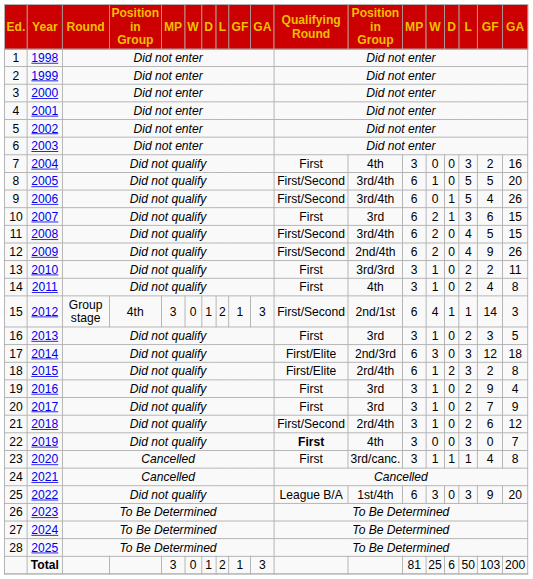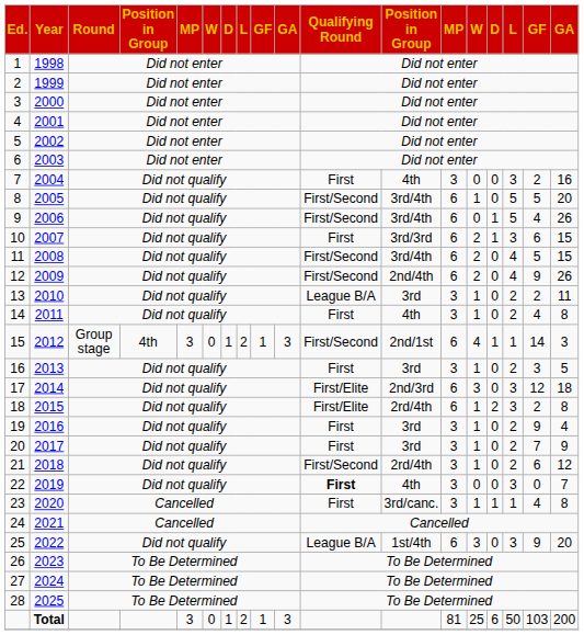10 | column 12: 3rd -> 3rd/3rd
13 | Qualifying Round: First -> League B/A
13 | column 12: 3rd/3rd -> 3rd
